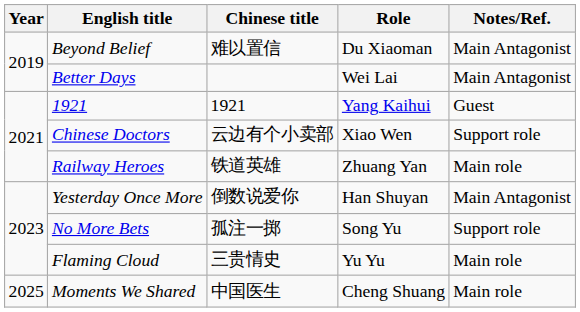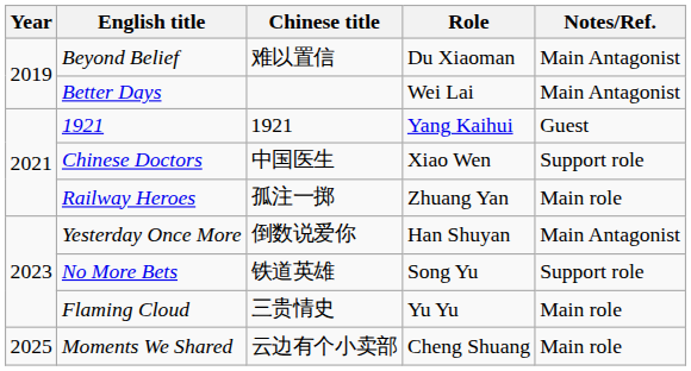Chinese Doctors | Chinese title: 云边有个小卖部 -> 中国医生
Railway Heroes | Chinese title: 铁道英雄 -> 孤注一掷
No More Bets | Chinese title: 孤注一掷 -> 铁道英雄
Moments We Shared | Chinese title: 中国医生 -> 云边有个小卖部
